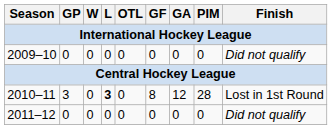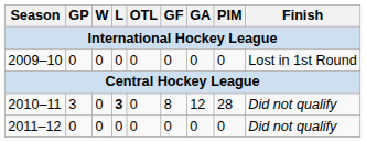2009–10 | Finish: Did not qualify -> Lost in 1st Round
2010–11 | Finish: Lost in 1st Round -> Did not qualify
